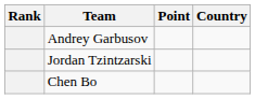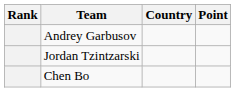columns swapped: Country <-> Point
